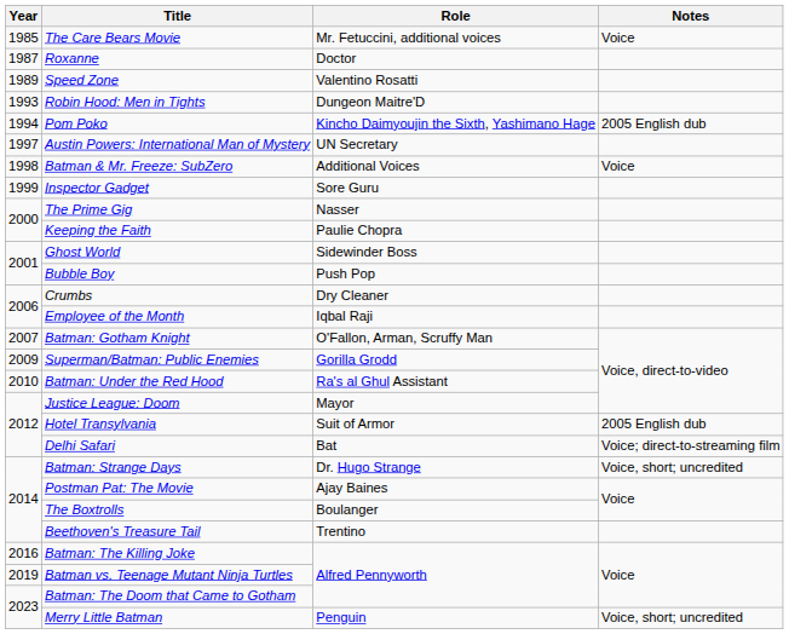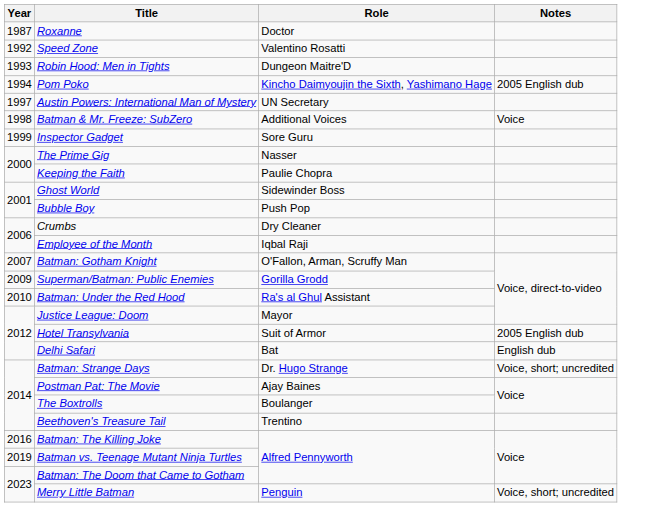- row: 1985 | The Care Bears Movie | Mr. Fetuccini, additional voices | Voice
Speed Zone | Year: 1989 -> 1992
Delhi Safari | Notes: Voice; direct-to-streaming film -> English dub
